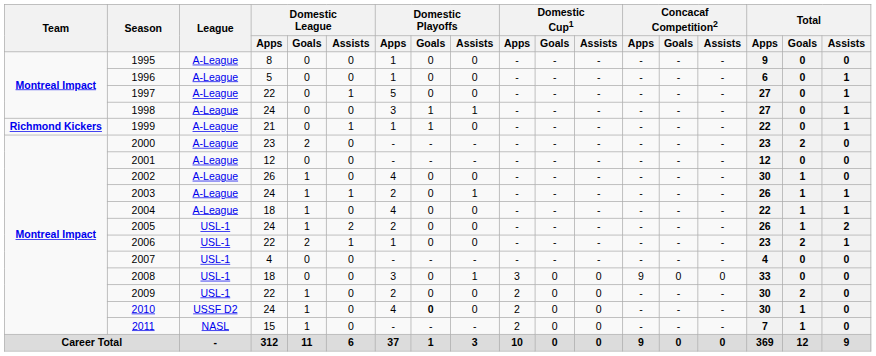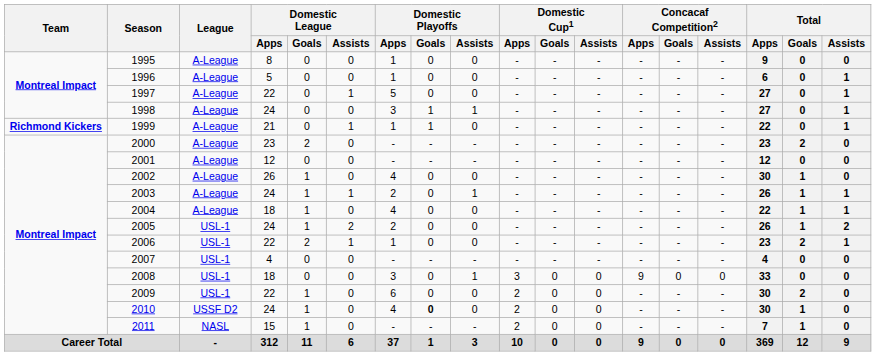2009 | Domestic Playoffs / Apps: 2 -> 6
